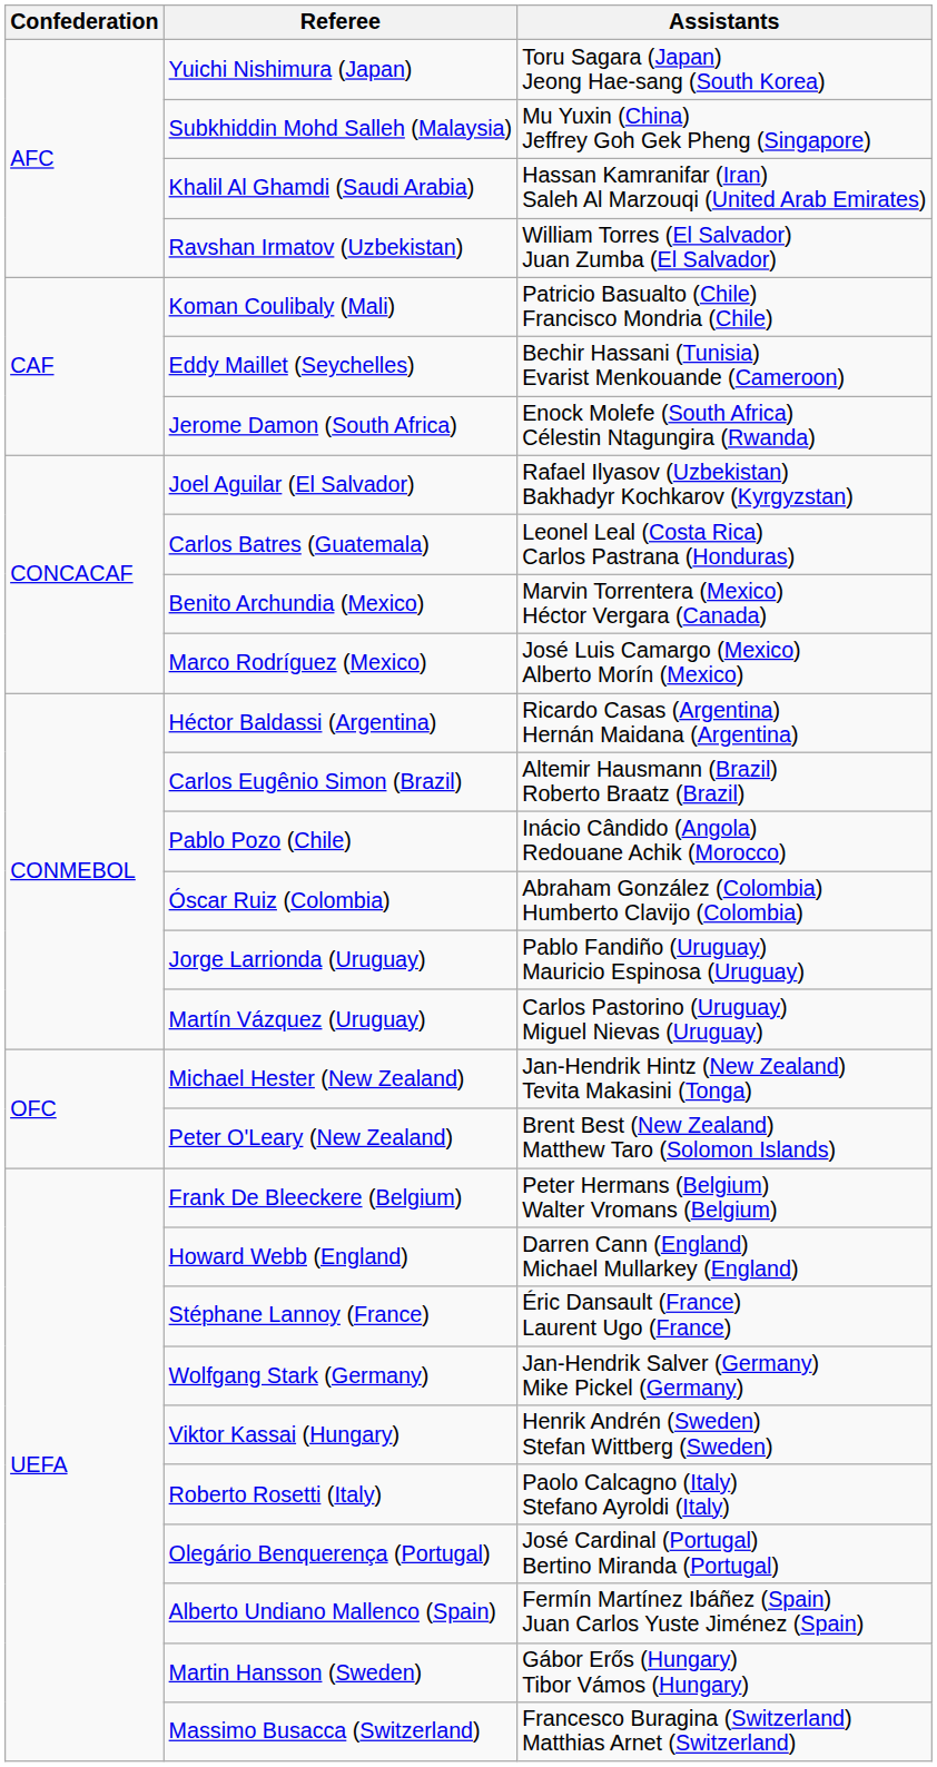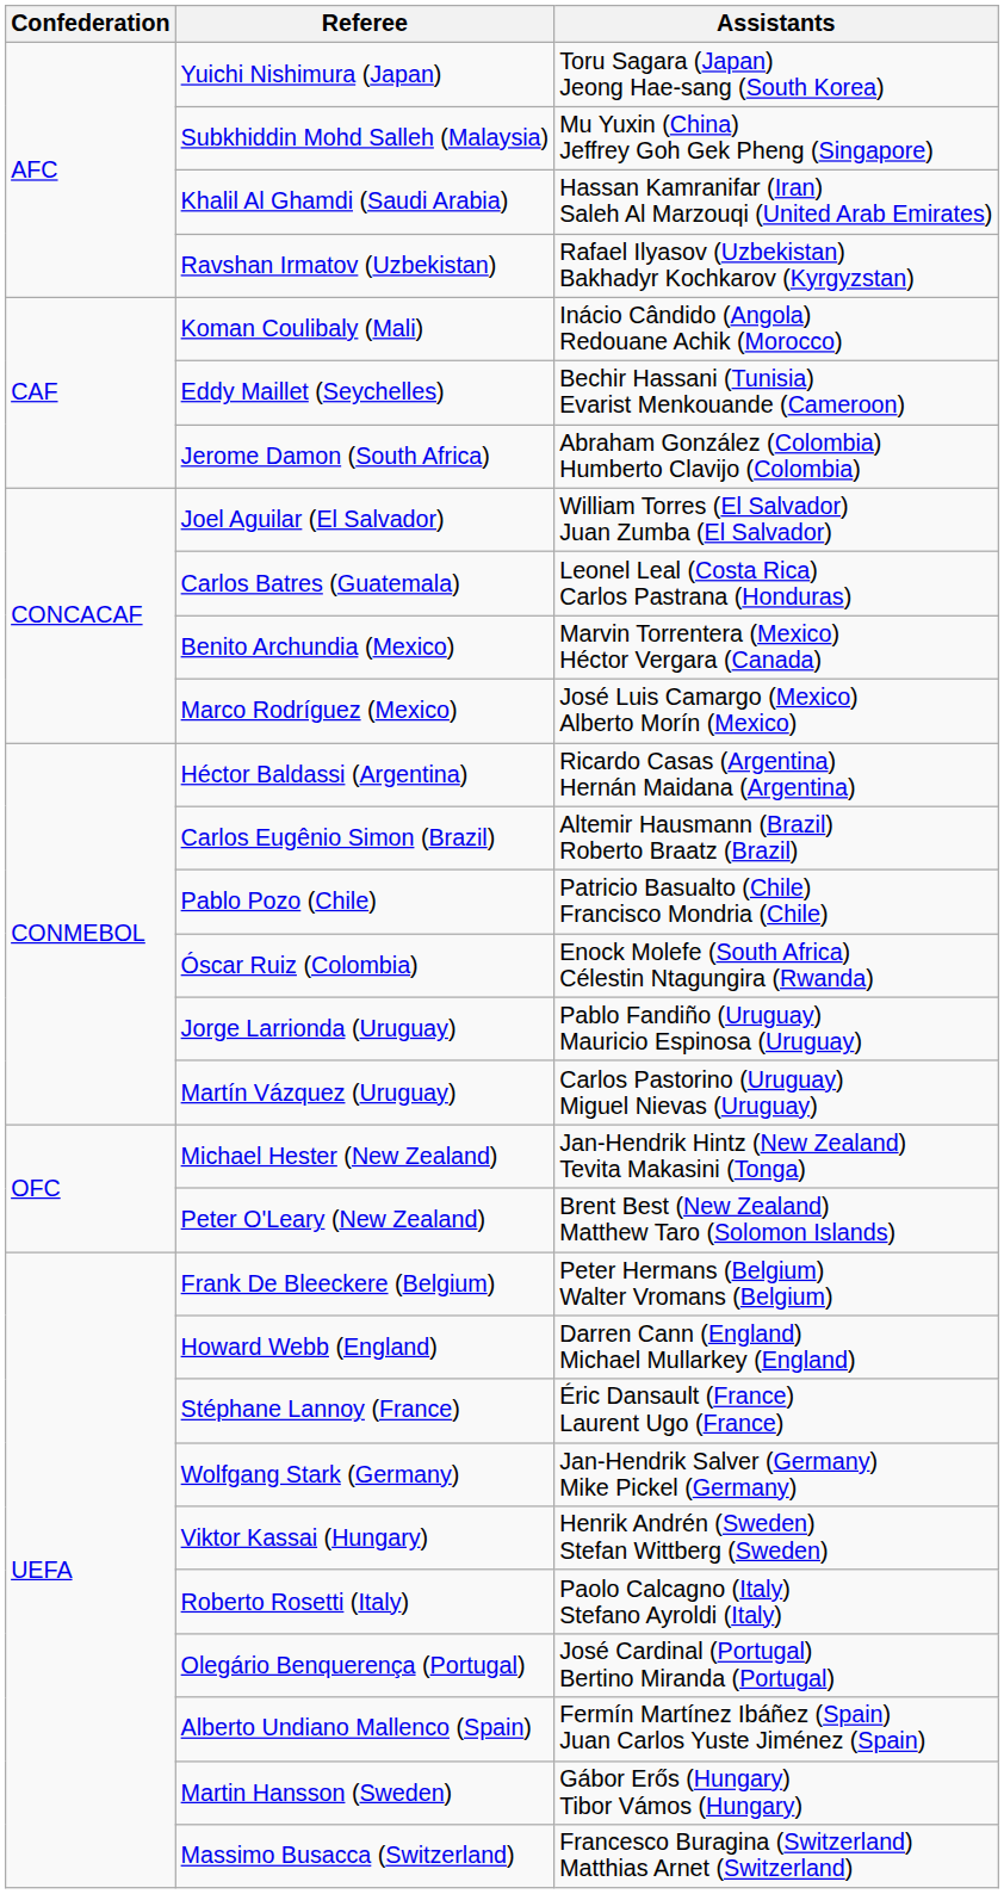Ravshan Irmatov (Uzbekistan) | Assistants: William Torres (El Salvador) Juan Zumba (El Salvador) -> Rafael Ilyasov (Uzbekistan) Bakhadyr Kochkarov (Kyrgyzstan)
Koman Coulibaly (Mali) | Assistants: Patricio Basualto (Chile) Francisco Mondria (Chile) -> Inácio Cândido (Angola) Redouane Achik (Morocco)
Jerome Damon (South Africa) | Assistants: Enock Molefe (South Africa) Célestin Ntagungira (Rwanda) -> Abraham González (Colombia) Humberto Clavijo (Colombia)
Joel Aguilar (El Salvador) | Assistants: Rafael Ilyasov (Uzbekistan) Bakhadyr Kochkarov (Kyrgyzstan) -> William Torres (El Salvador) Juan Zumba (El Salvador)
Pablo Pozo (Chile) | Assistants: Inácio Cândido (Angola) Redouane Achik (Morocco) -> Patricio Basualto (Chile) Francisco Mondria (Chile)
Óscar Ruiz (Colombia) | Assistants: Abraham González (Colombia) Humberto Clavijo (Colombia) -> Enock Molefe (South Africa) Célestin Ntagungira (Rwanda)
